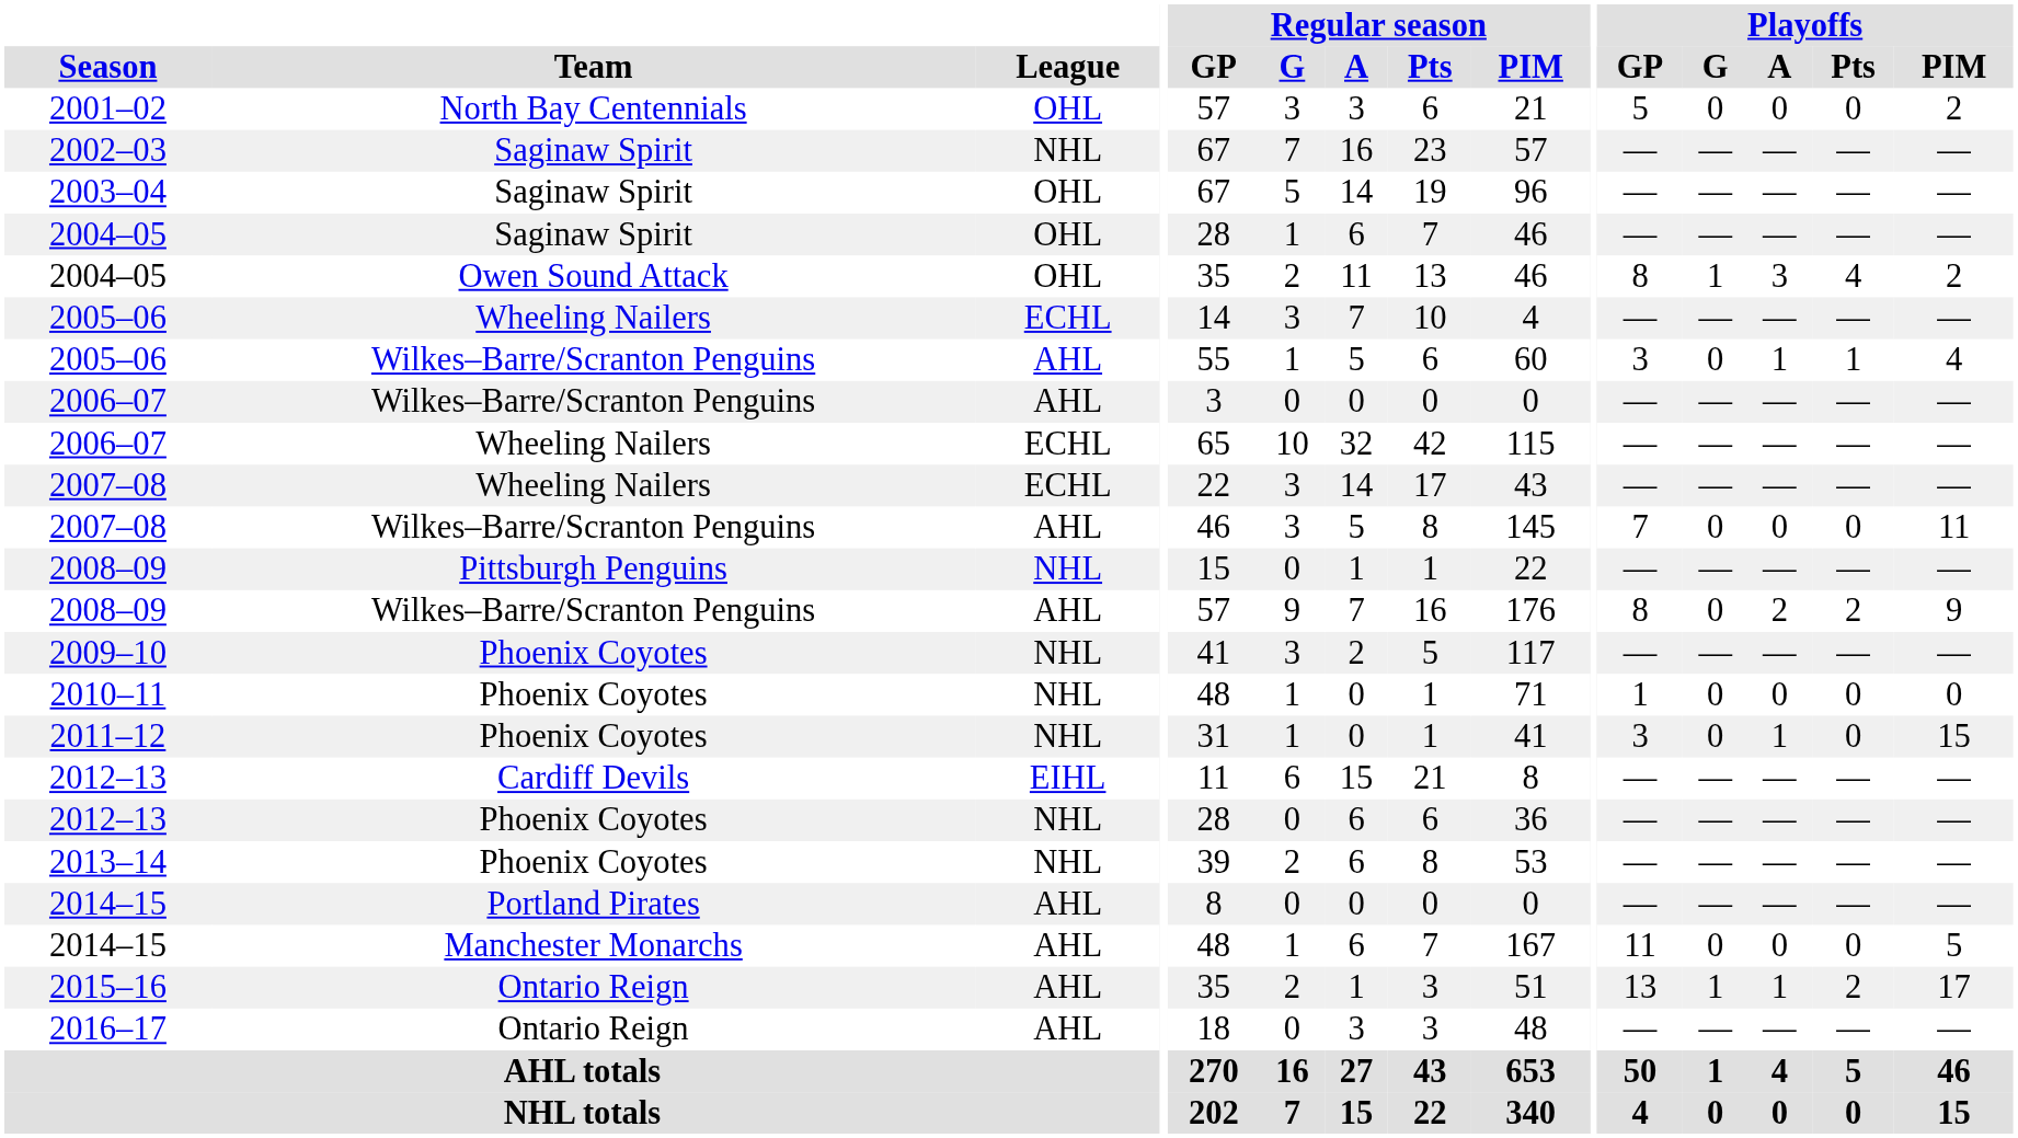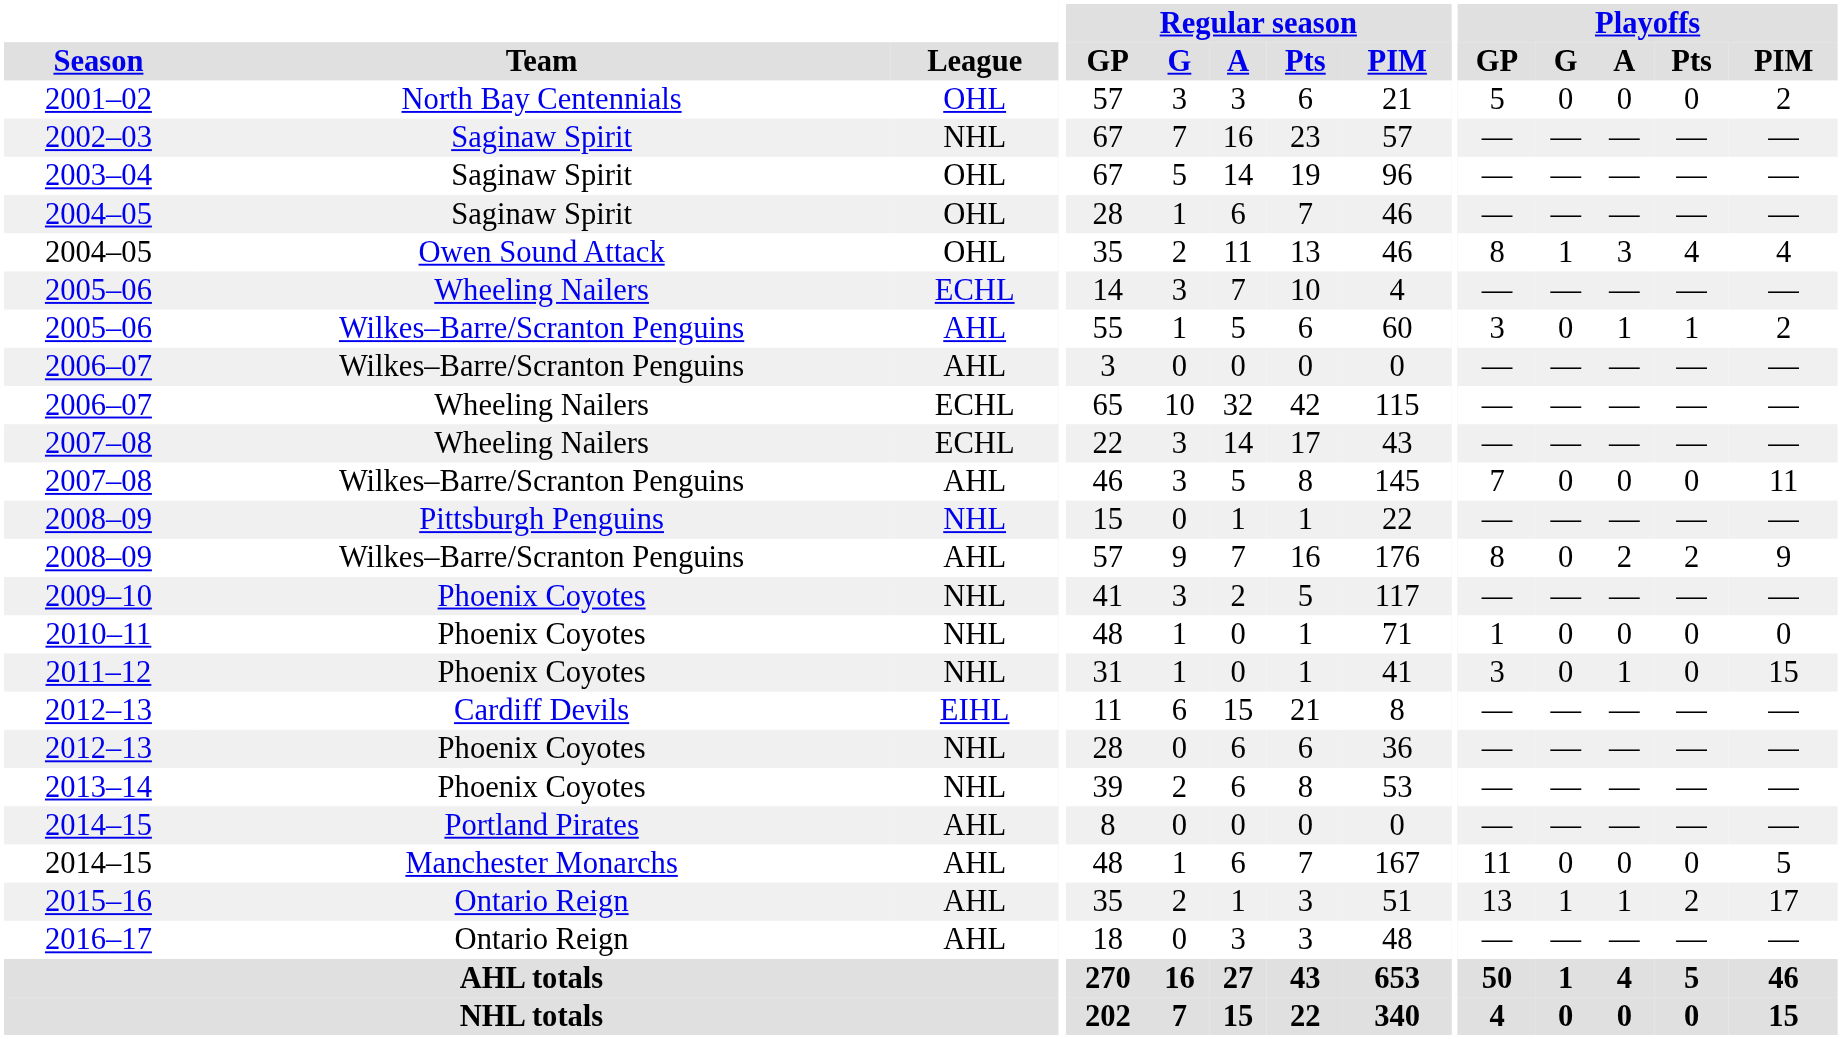2004–05 / Owen Sound Attack | Playoffs / PIM: 2 -> 4
2005–06 / Wilkes–Barre/Scranton Penguins | Playoffs / PIM: 4 -> 2
